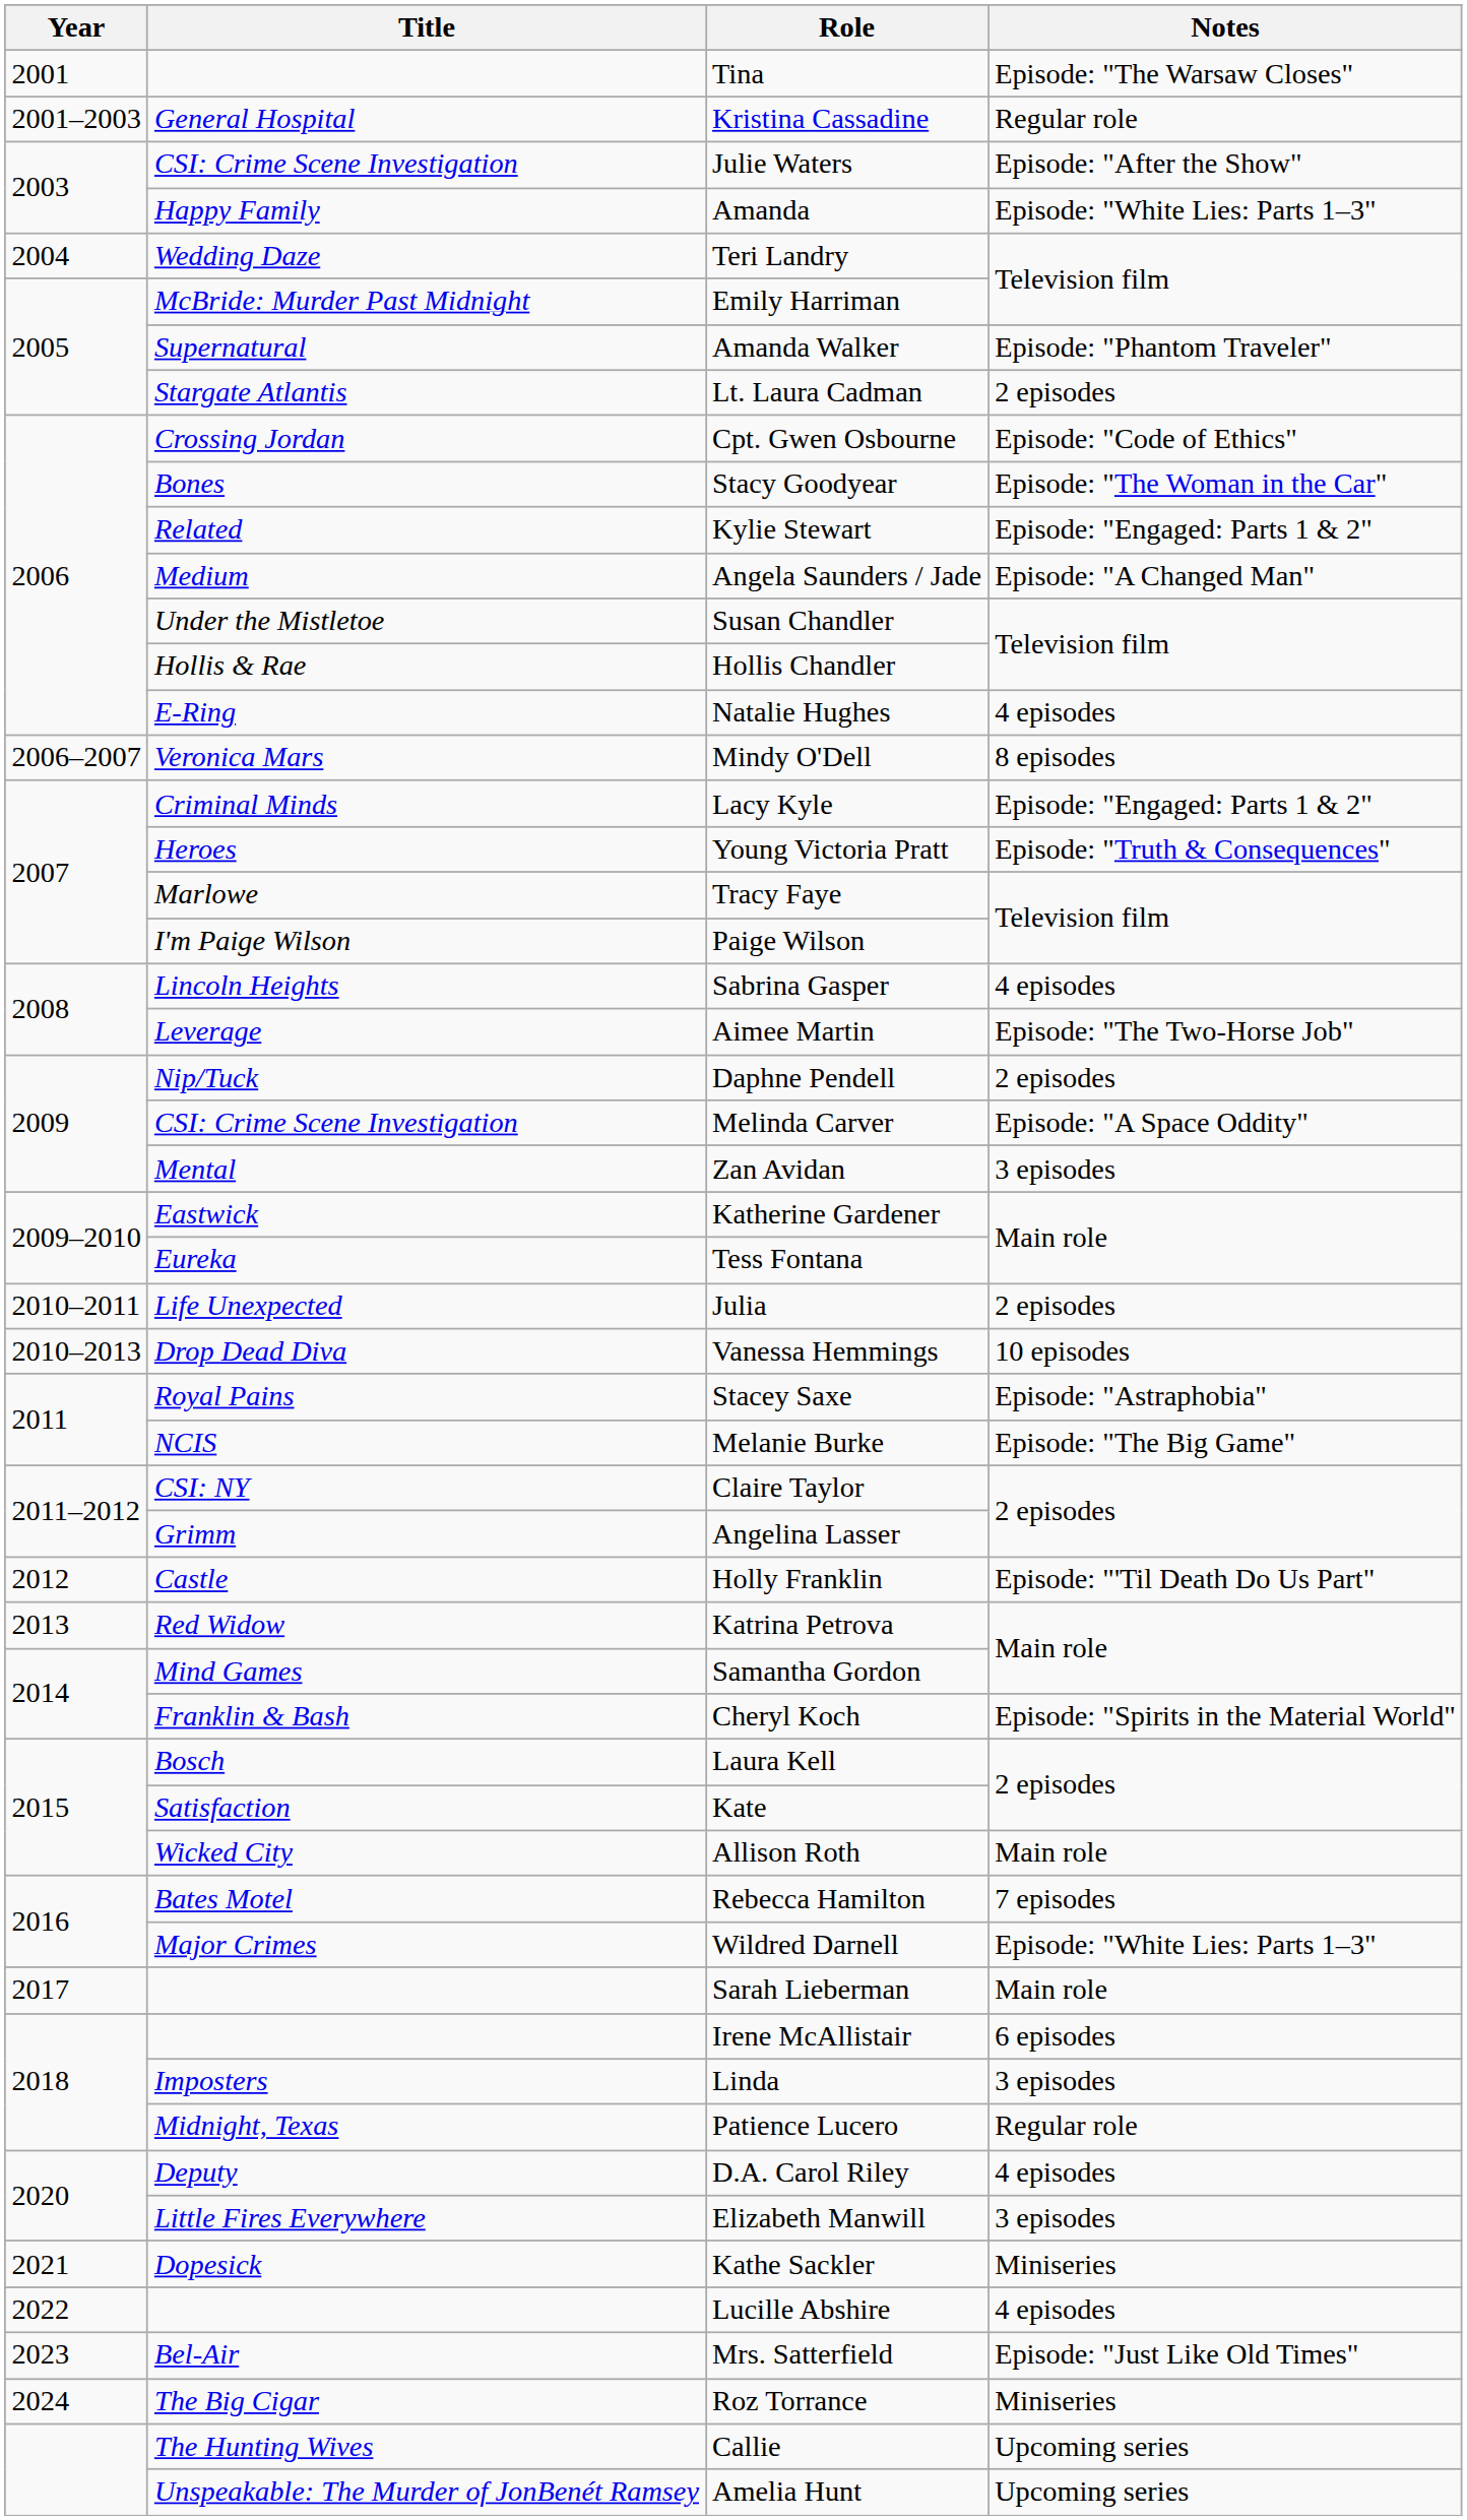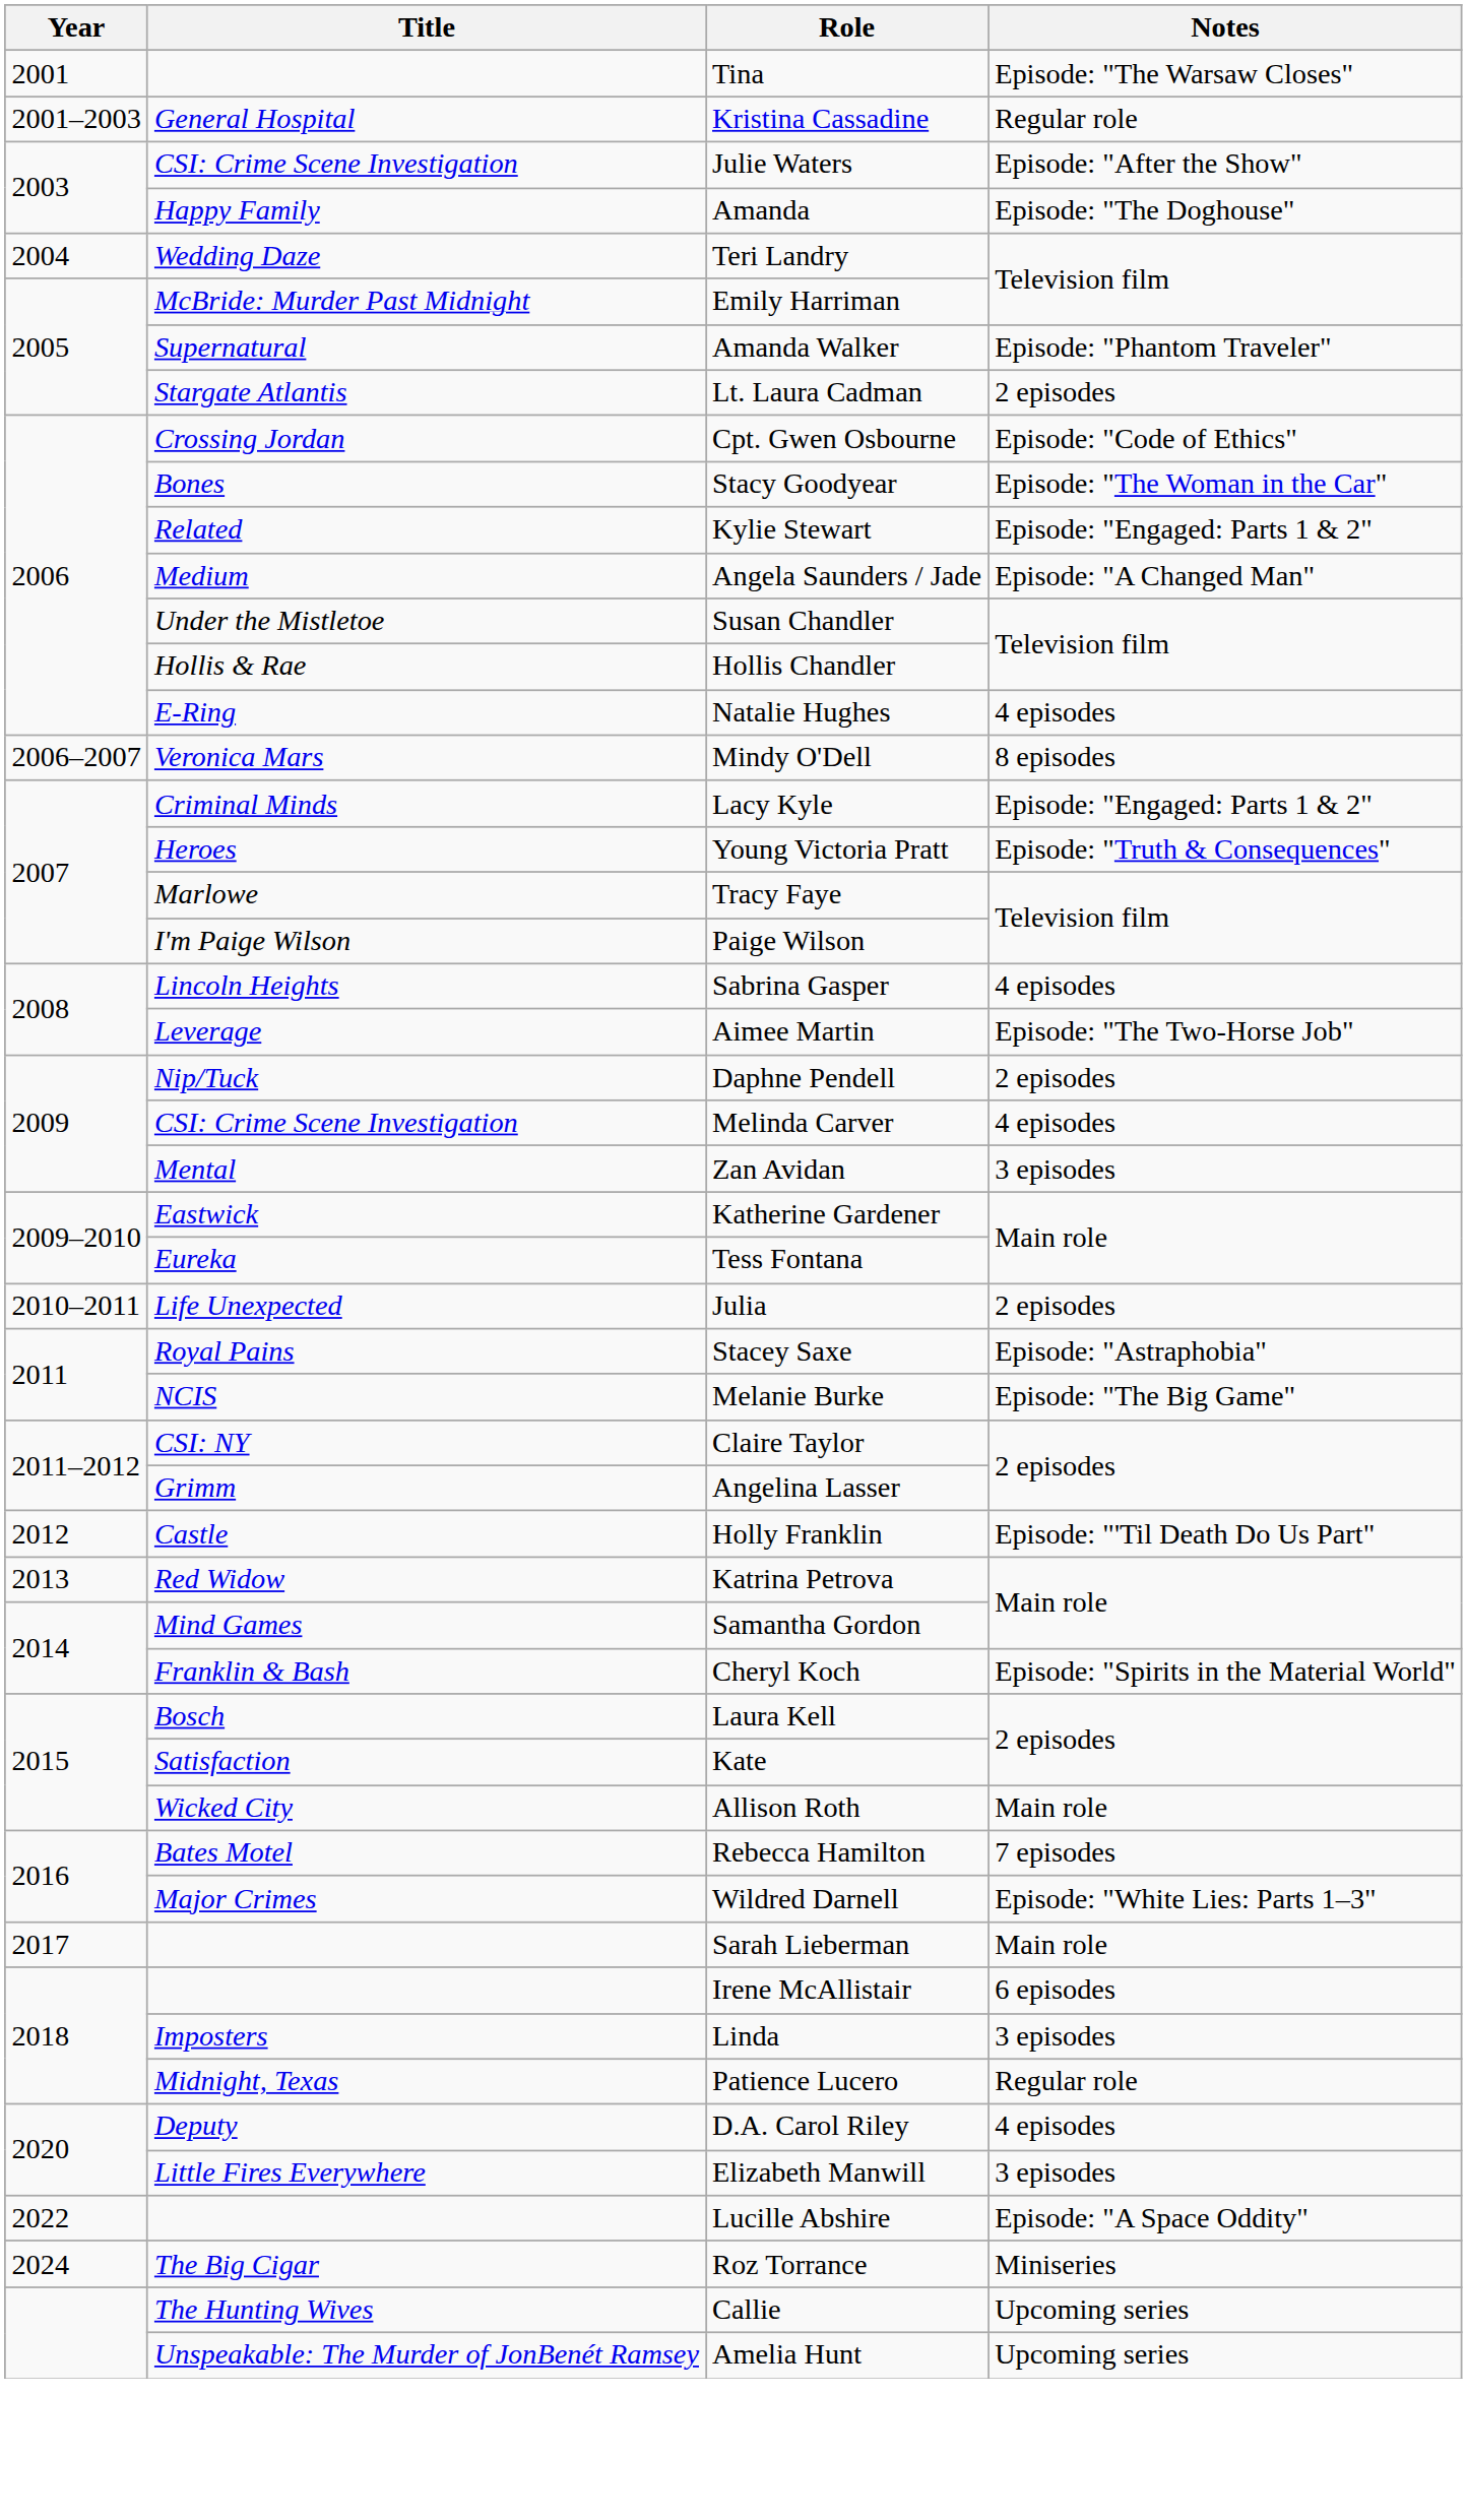Amanda | Notes: Episode: "White Lies: Parts 1–3" -> Episode: "The Doghouse"
Melinda Carver | Notes: Episode: "A Space Oddity" -> 4 episodes
- row: 2010–2013 | Drop Dead Diva | Vanessa Hemmings | 10 episodes
- row: 2021 | Dopesick | Kathe Sackler | Miniseries
Lucille Abshire | Notes: 4 episodes -> Episode: "A Space Oddity"
- row: 2023 | Bel-Air | Mrs. Satterfield | Episode: "Just Like Old Times"
